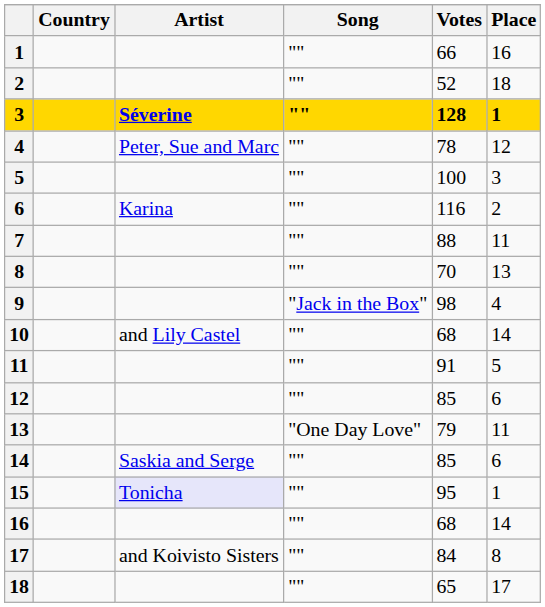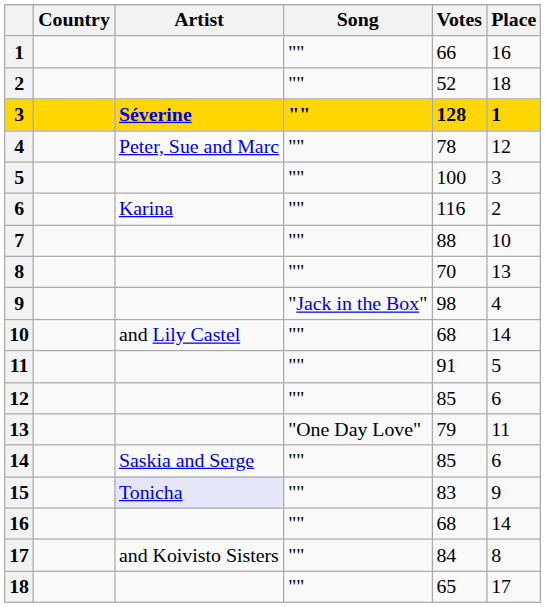7 | Place: 11 -> 10
15 | Votes: 95 -> 83
15 | Place: 1 -> 9
